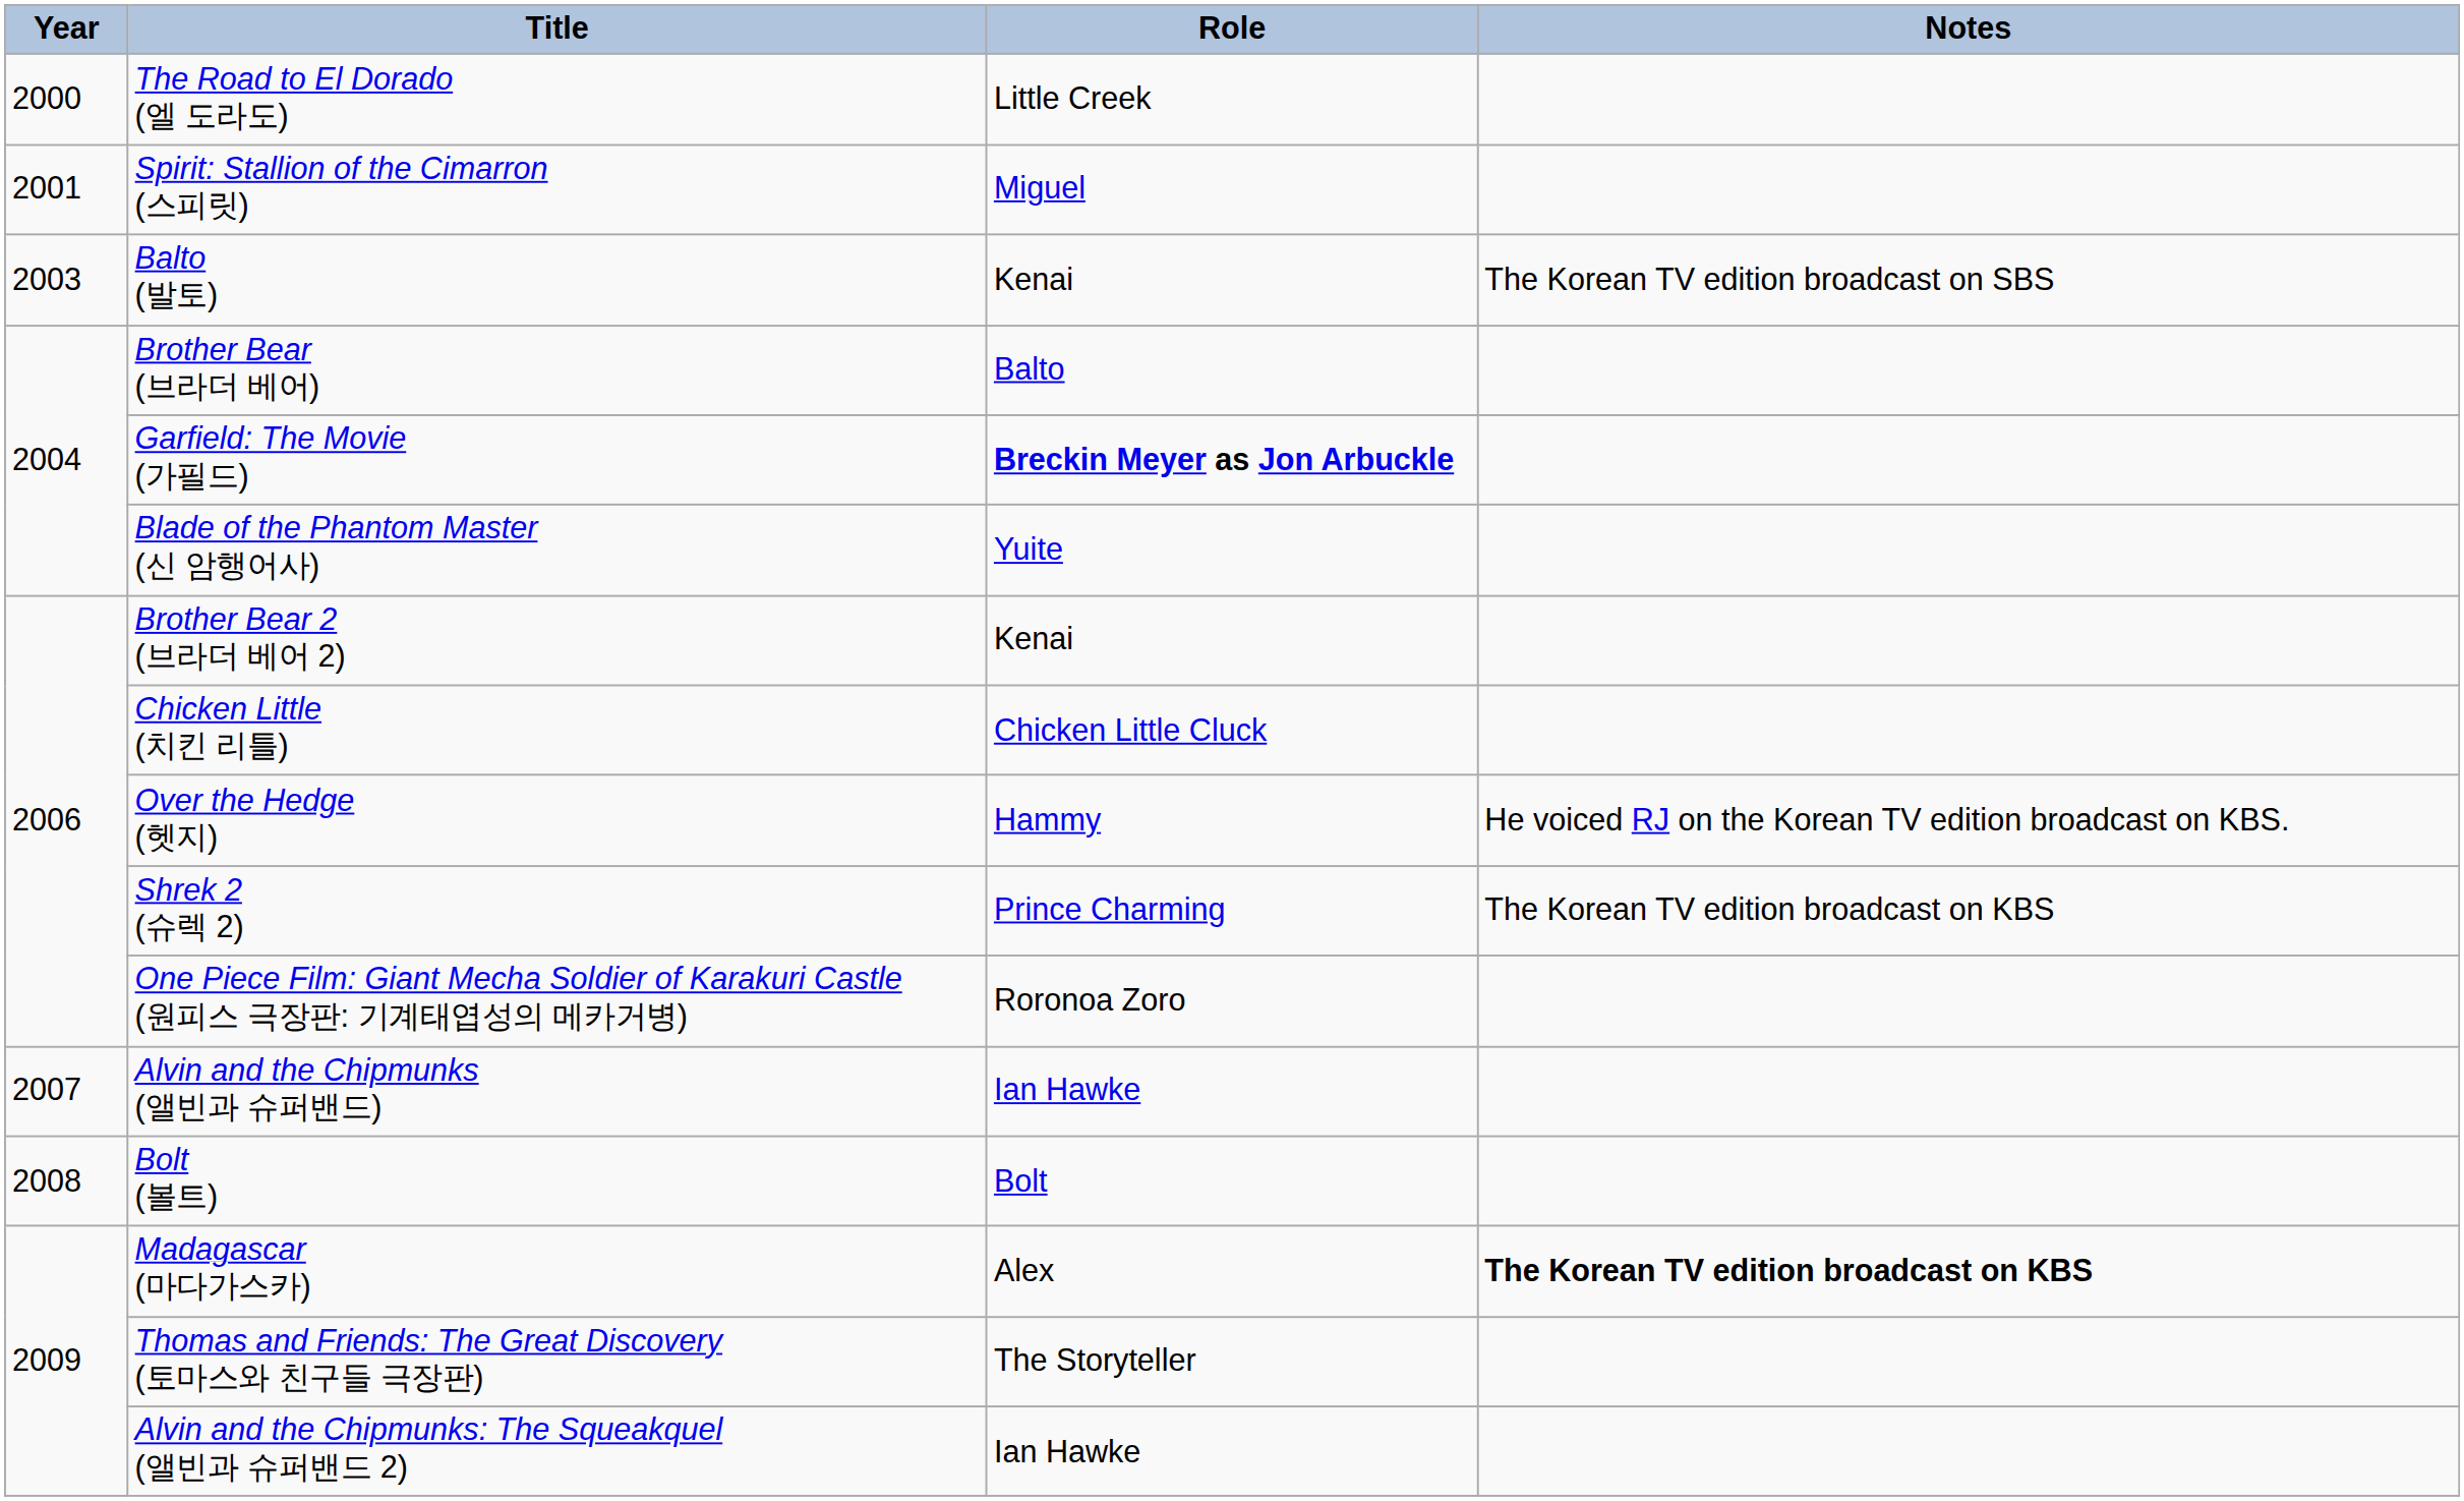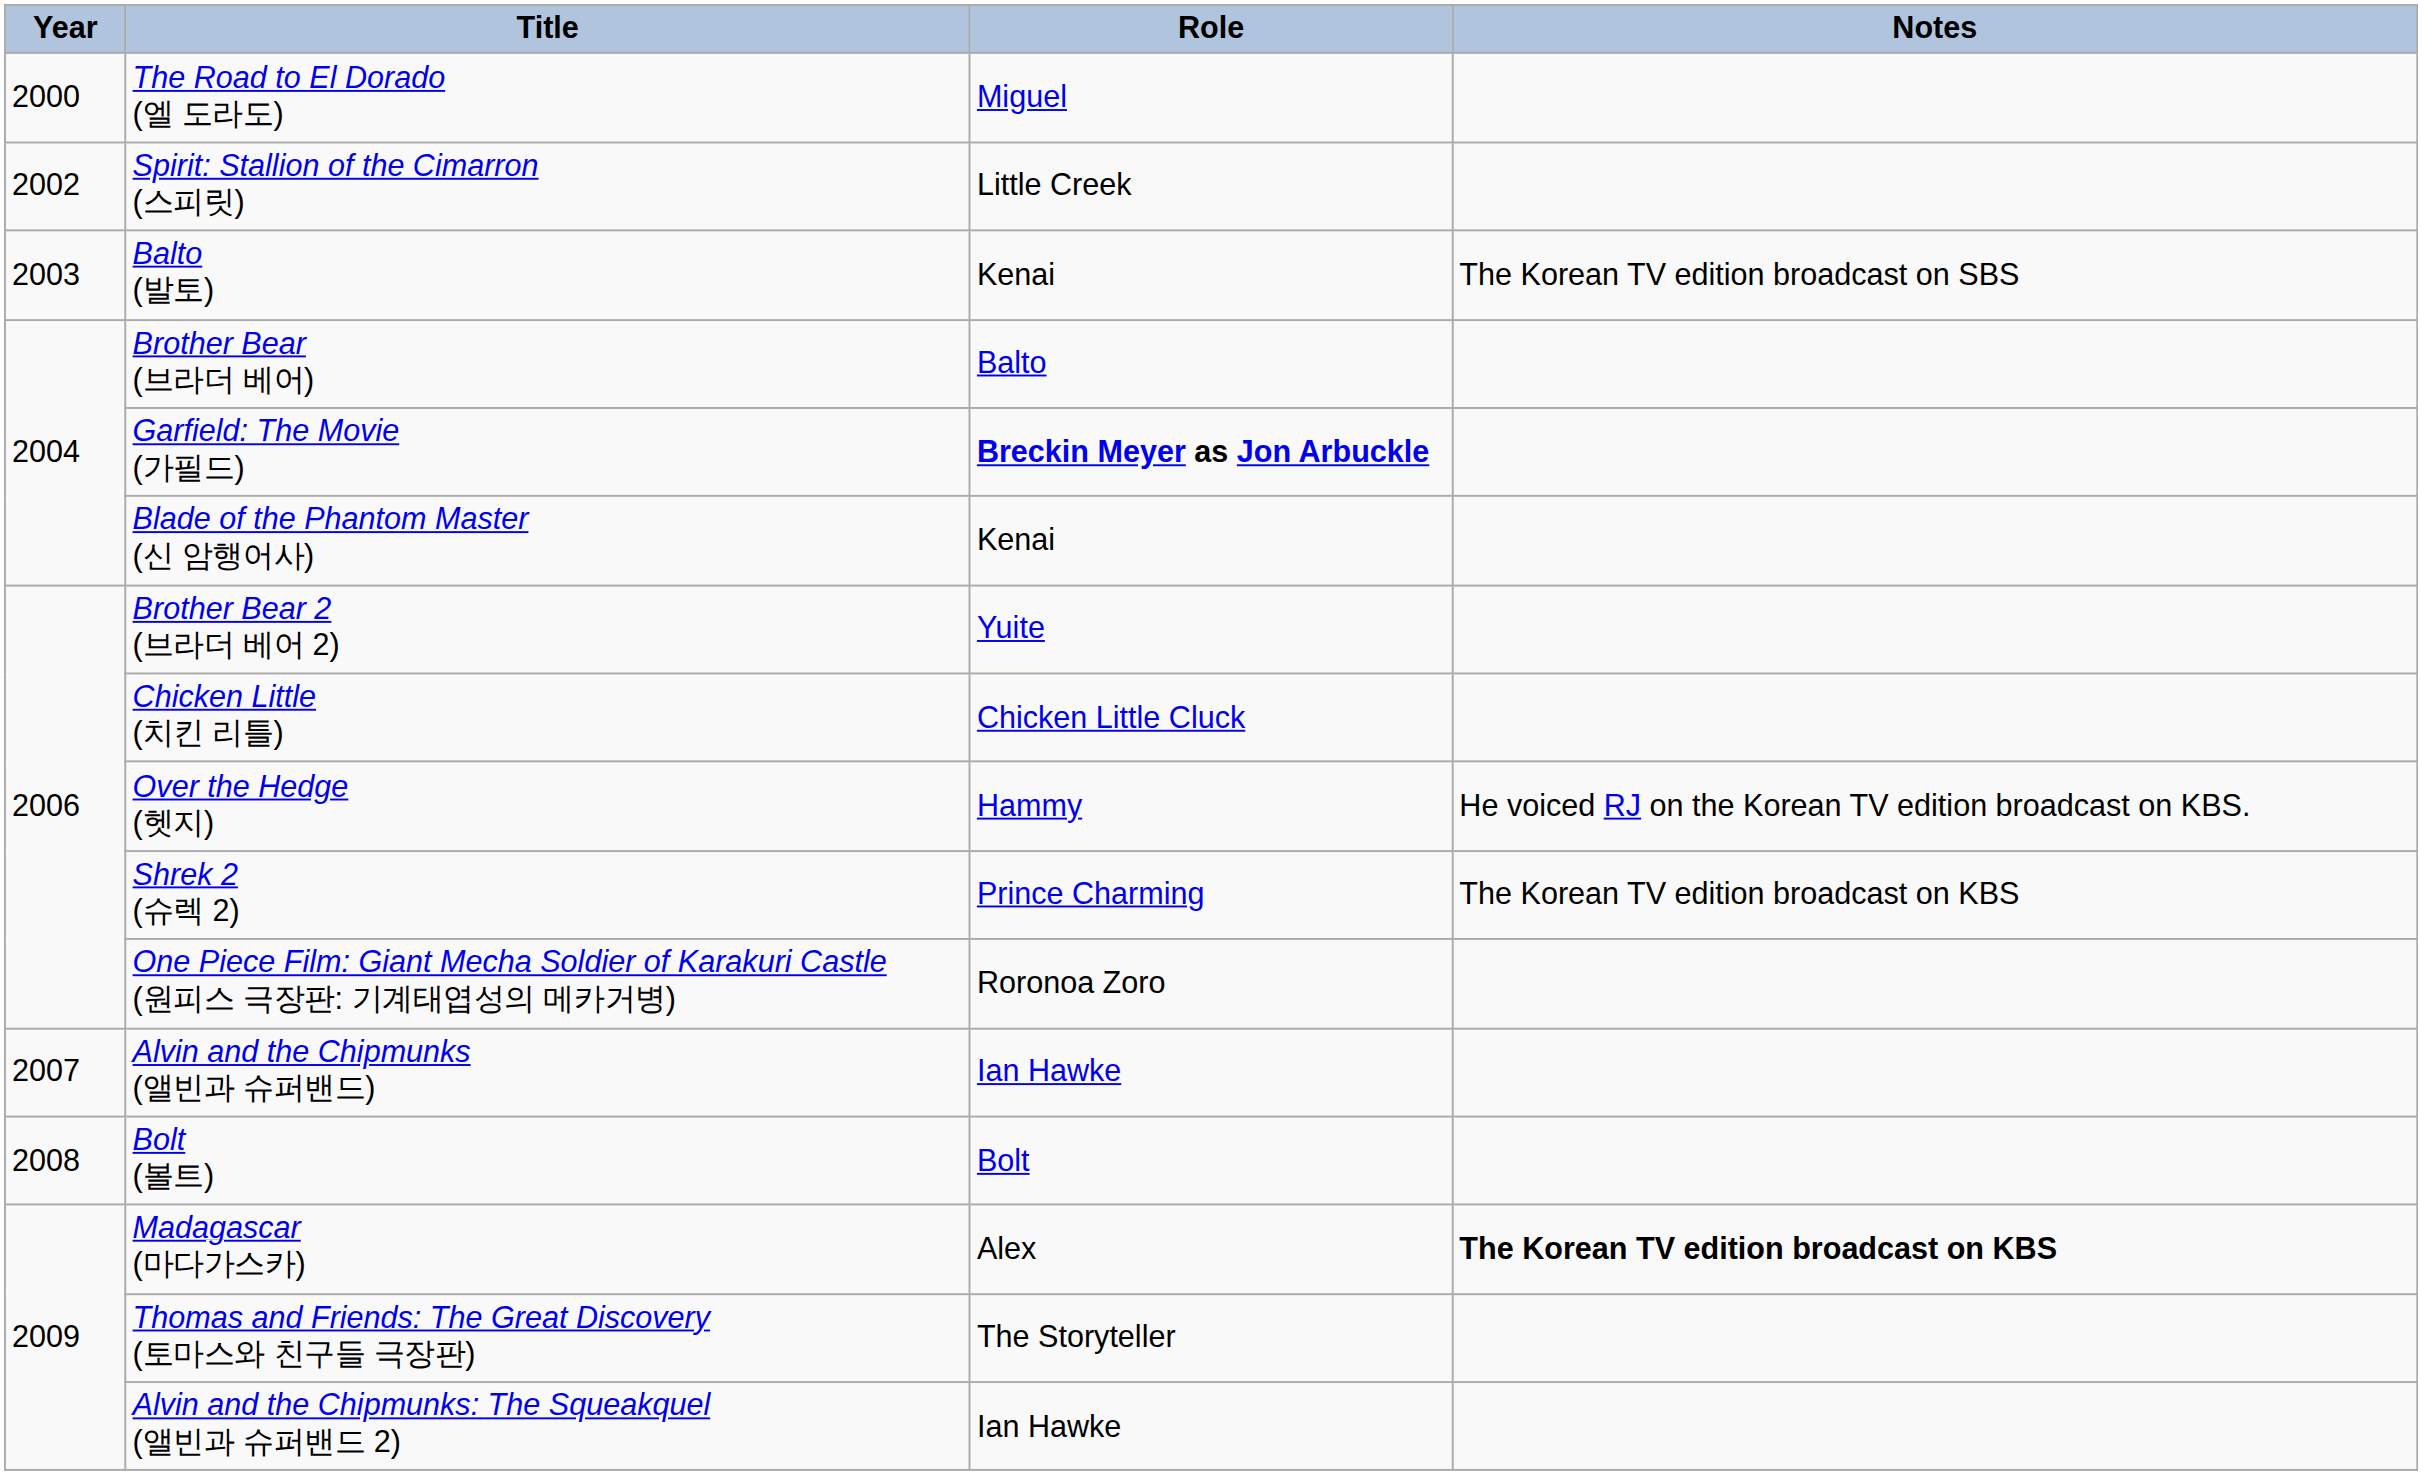The Road to El Dorado (엘 도라도) | Role: Little Creek -> Miguel
Spirit: Stallion of the Cimarron (스피릿) | Year: 2001 -> 2002
Spirit: Stallion of the Cimarron (스피릿) | Role: Miguel -> Little Creek
Blade of the Phantom Master (신 암행어사) | Role: Yuite -> Kenai
Brother Bear 2 (브라더 베어 2) | Role: Kenai -> Yuite
